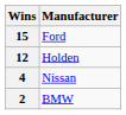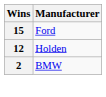- row: 4 | Nissan
